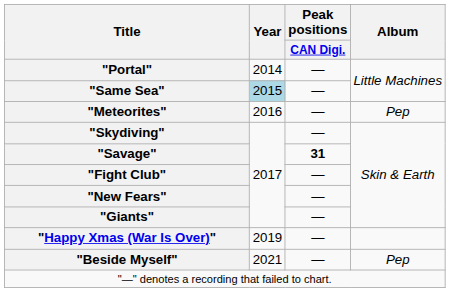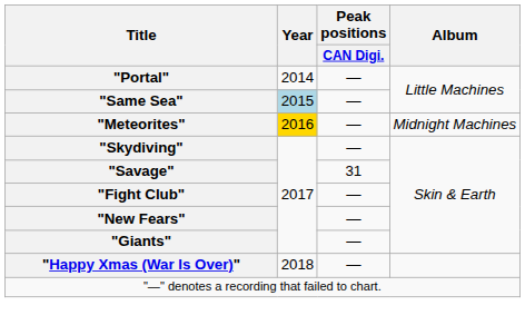"Meteorites" | Year: no background -> gold background
"Meteorites" | Album: Pep -> Midnight Machines
"Savage" | Peak positions / CAN Digi.: bold -> normal
"Happy Xmas (War Is Over)" | Year: 2019 -> 2018
- row: "Beside Myself" | 2021 | — | Pep
